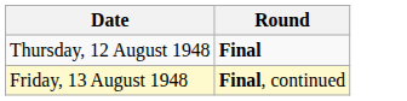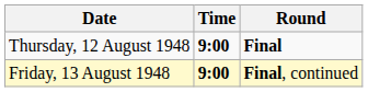+ column: Time | 9:00 | 9:00
